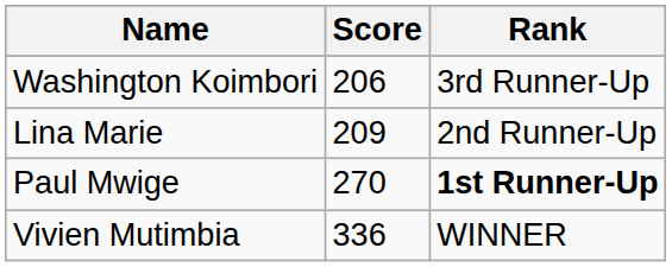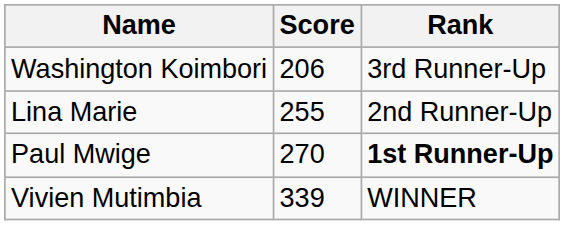Lina Marie | Score: 209 -> 255
Vivien Mutimbia | Score: 336 -> 339
